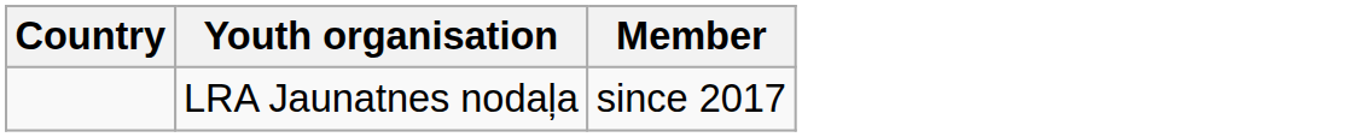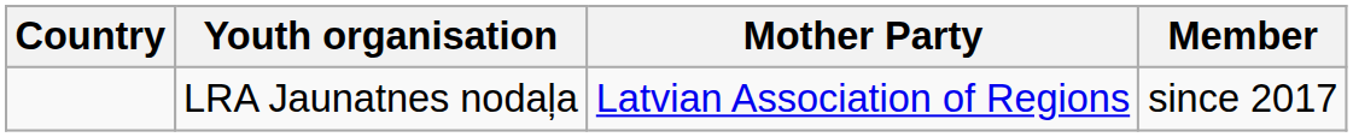+ column: Mother Party | Latvian Association of Regions
